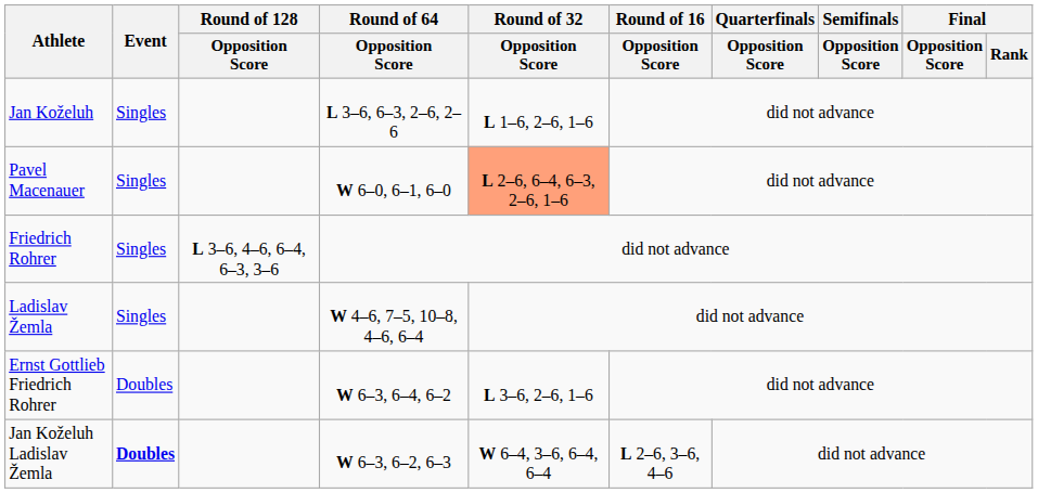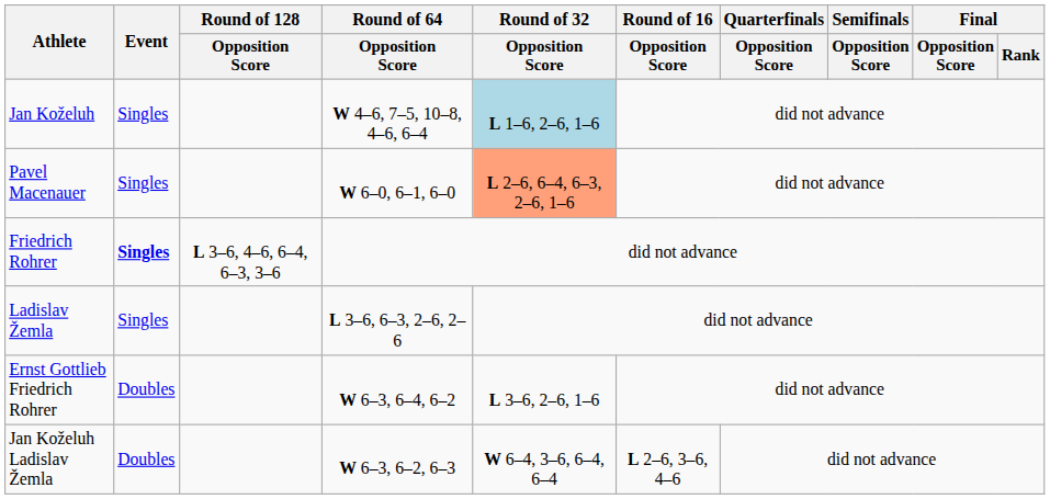Jan Koželuh | Round of 64 / Opposition Score: L 3–6, 6–3, 2–6, 2–6 -> W 4–6, 7–5, 10–8, 4–6, 6–4
Jan Koželuh | Round of 32 / Opposition Score: no background -> lightblue background
Friedrich Rohrer | Event: normal -> bold
Ladislav Žemla | Round of 64 / Opposition Score: W 4–6, 7–5, 10–8, 4–6, 6–4 -> L 3–6, 6–3, 2–6, 2–6
Jan Koželuh Ladislav Žemla | Event: bold -> normal
